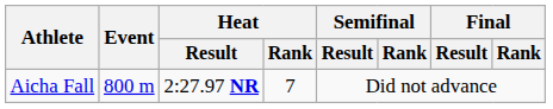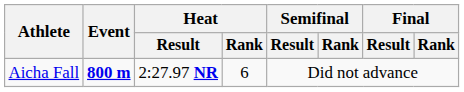Aicha Fall | Event: normal -> bold
Aicha Fall | Heat / Rank: 7 -> 6
